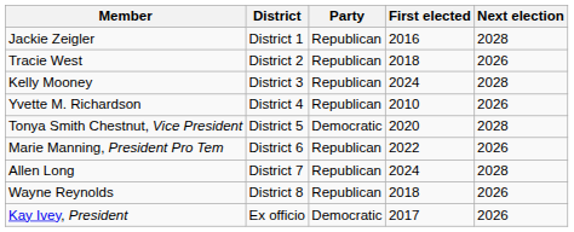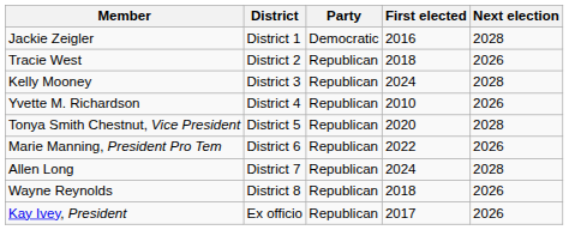Jackie Zeigler | Party: Republican -> Democratic
Tonya Smith Chestnut, Vice President | Party: Democratic -> Republican
Kay Ivey, President | Party: Democratic -> Republican
